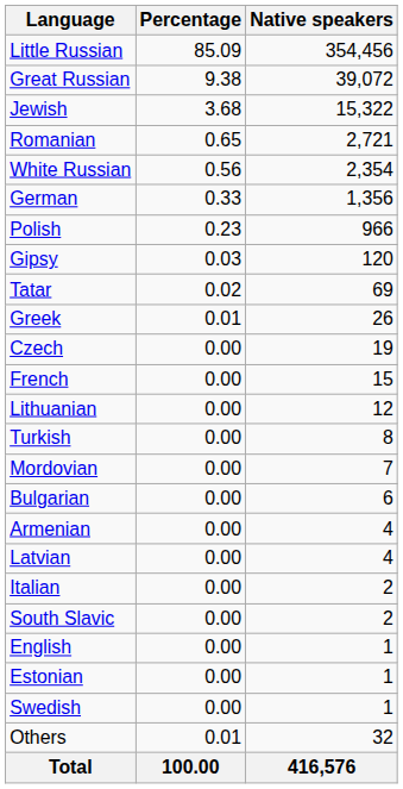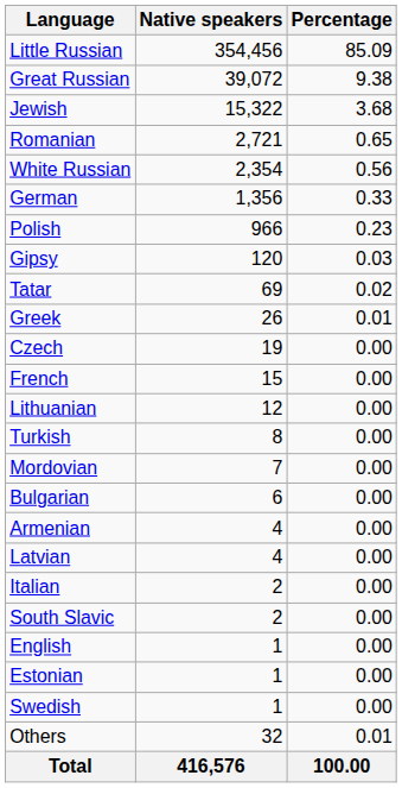columns swapped: Native speakers <-> Percentage
